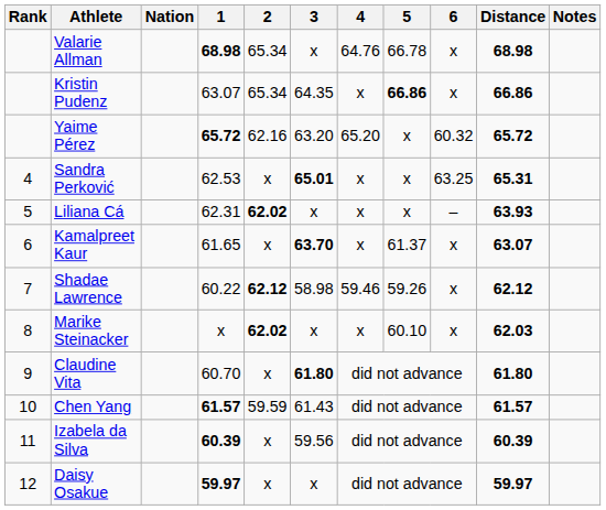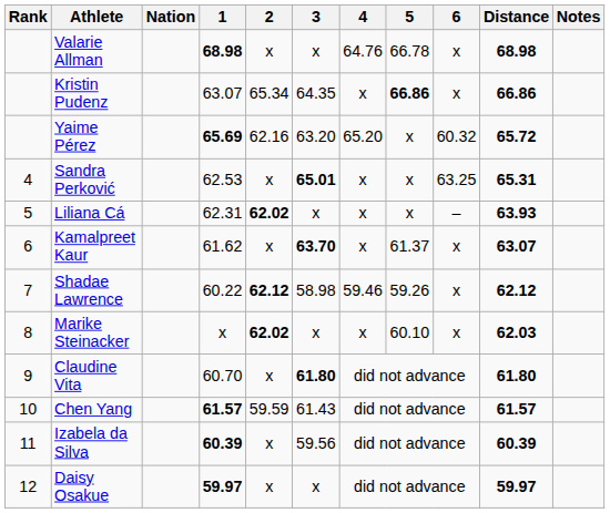Valarie Allman | 2: 65.34 -> x
Yaime Pérez | 1: 65.72 -> 65.69
Kamalpreet Kaur | 1: 61.65 -> 61.62
